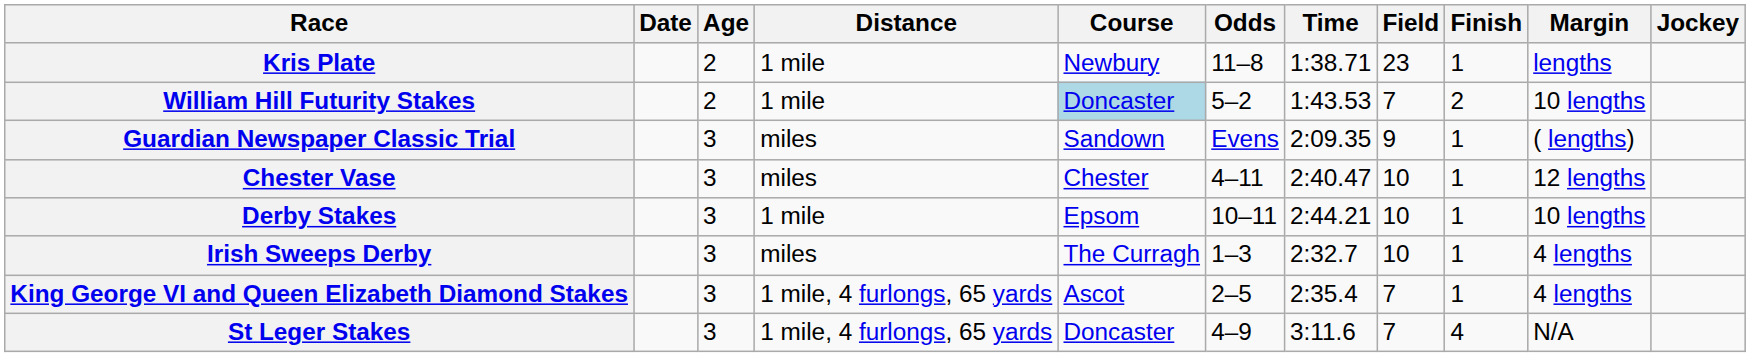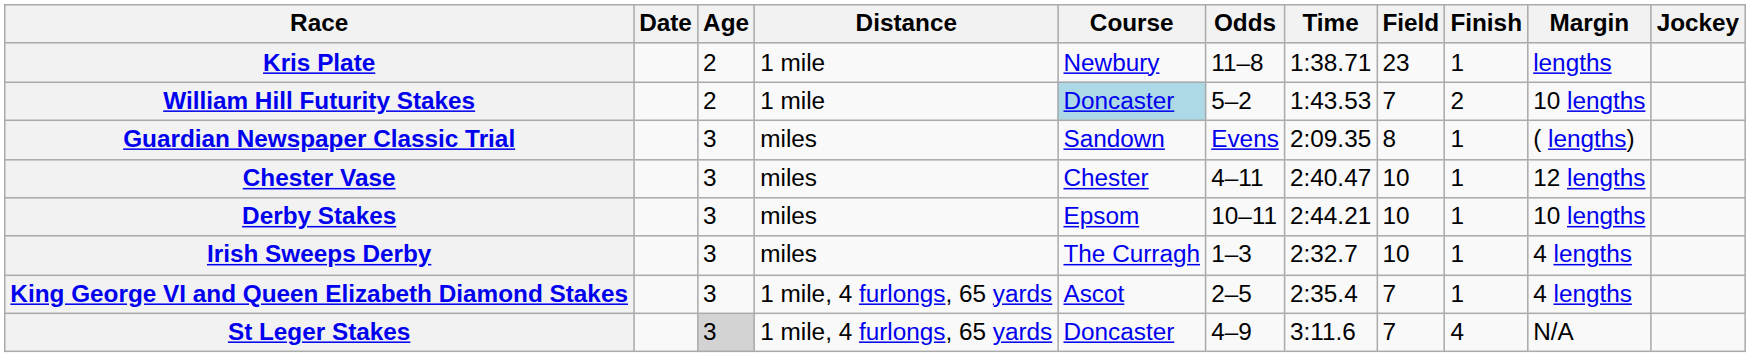Guardian Newspaper Classic Trial | Field: 9 -> 8
Derby Stakes | Distance: 1 mile -> miles
St Leger Stakes | Age: no background -> lightgrey background
